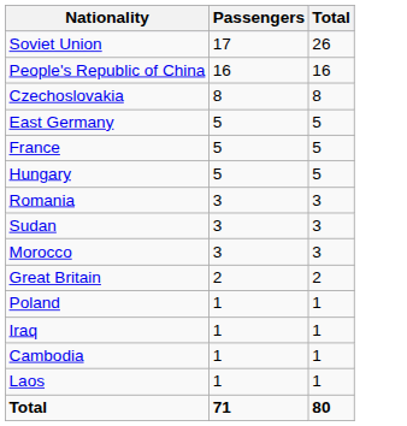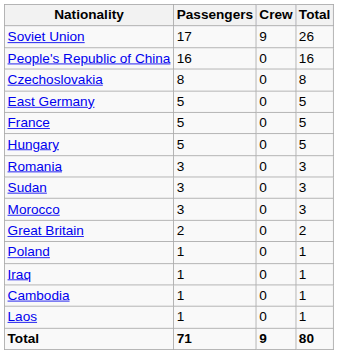+ column: Crew | 9 | 0 | 0 | 0 | 0 | 0 | 0 | 0 | 0 | 0 | 0 | 0 | 0 | 0 | 9
